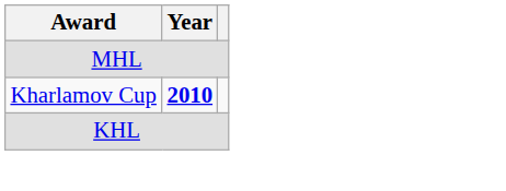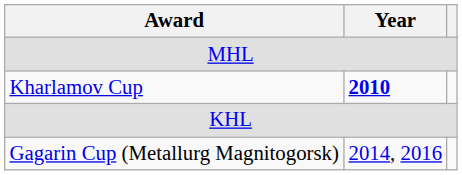+ row: Gagarin Cup (Metallurg Magnitogorsk) | 2014, 2016
